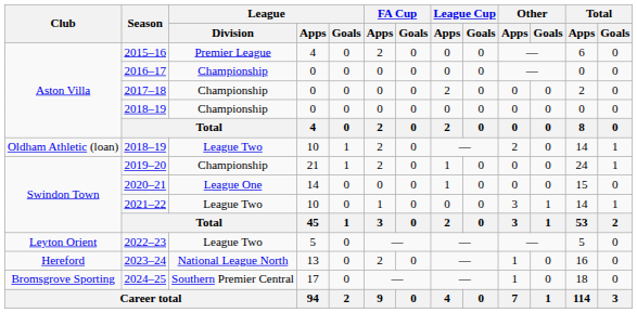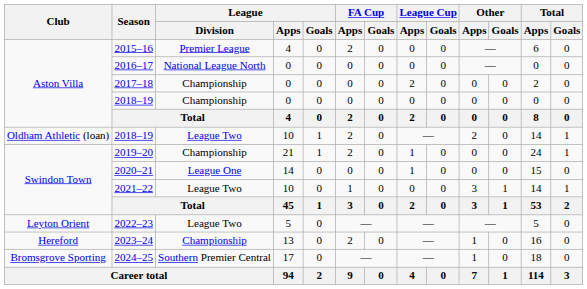2016–17 | League / Division: Championship -> National League North
2023–24 | League / Division: National League North -> Championship
